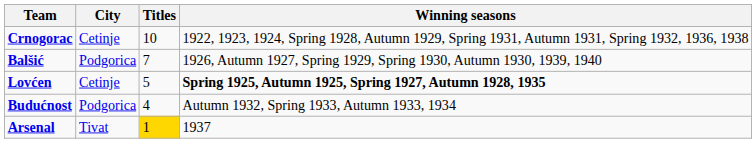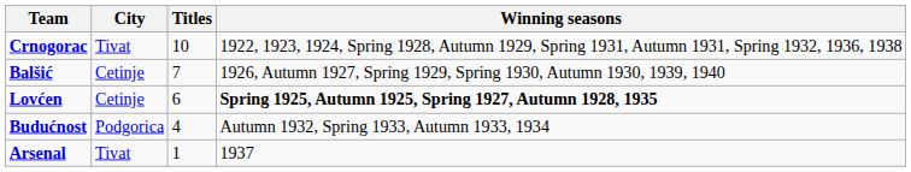Crnogorac | City: Cetinje -> Tivat
Balšić | City: Podgorica -> Cetinje
Lovćen | Titles: 5 -> 6
Arsenal | Titles: gold background -> no background
